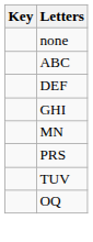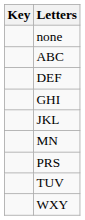+ row: JKL
+ row: WXY
- row: OQ
